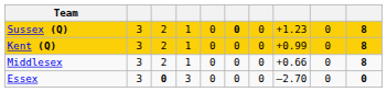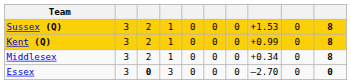Sussex (Q) | column 6: bold -> normal
Sussex (Q) | column 8: +1.23 -> +1.53
Middlesex | column 8: +0.66 -> +0.34
